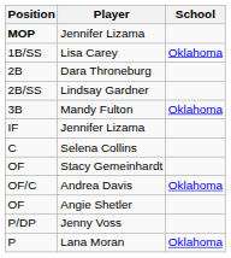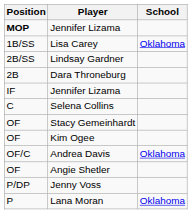rows swapped: Dara Throneburg <-> Lindsay Gardner
- row: 3B | Mandy Fulton | Oklahoma
+ row: OF | Kim Ogee
